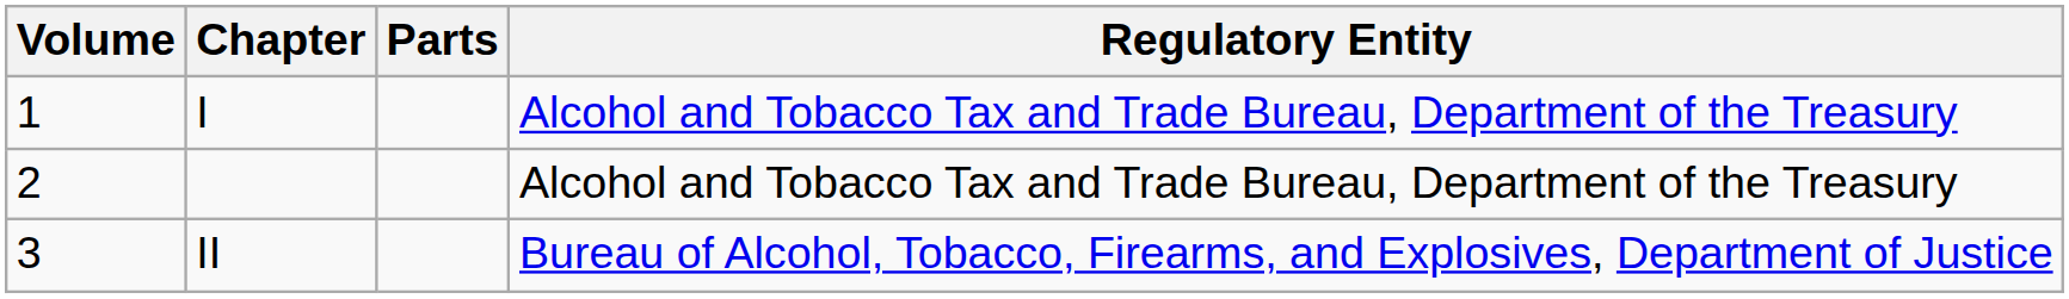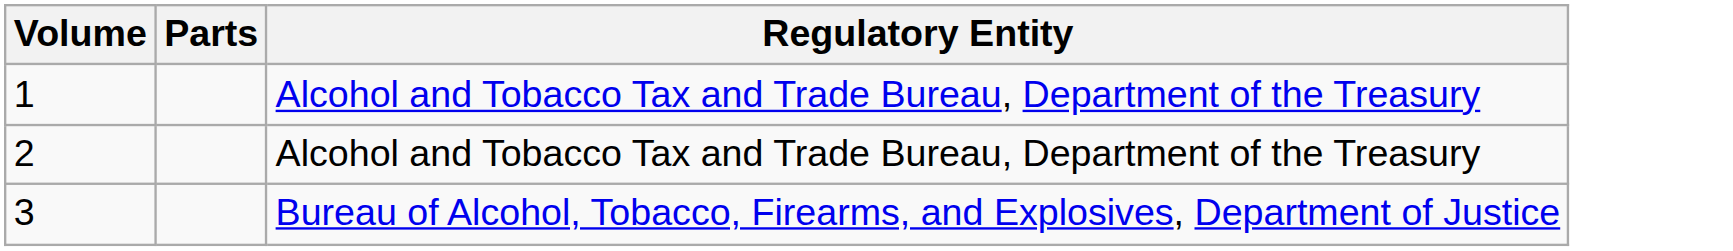- column: Chapter | I | II
